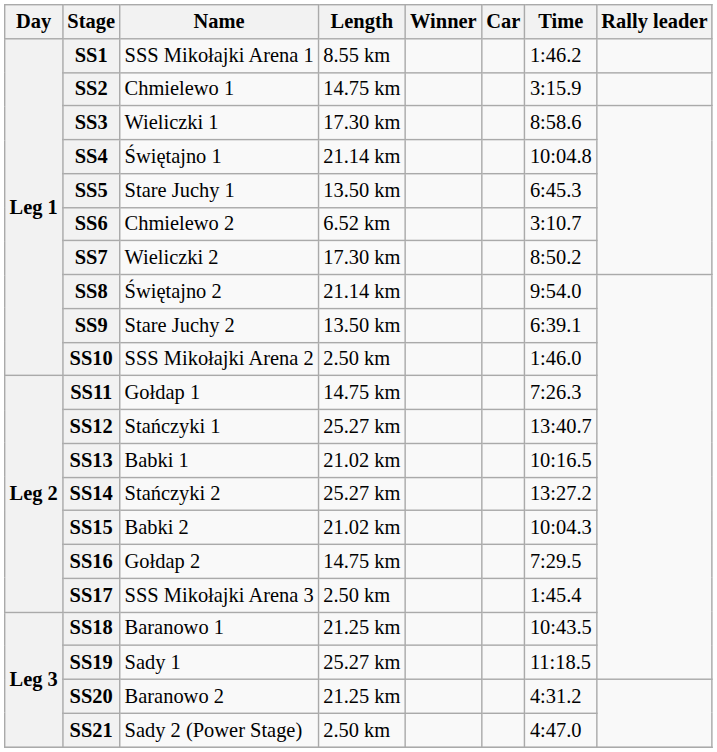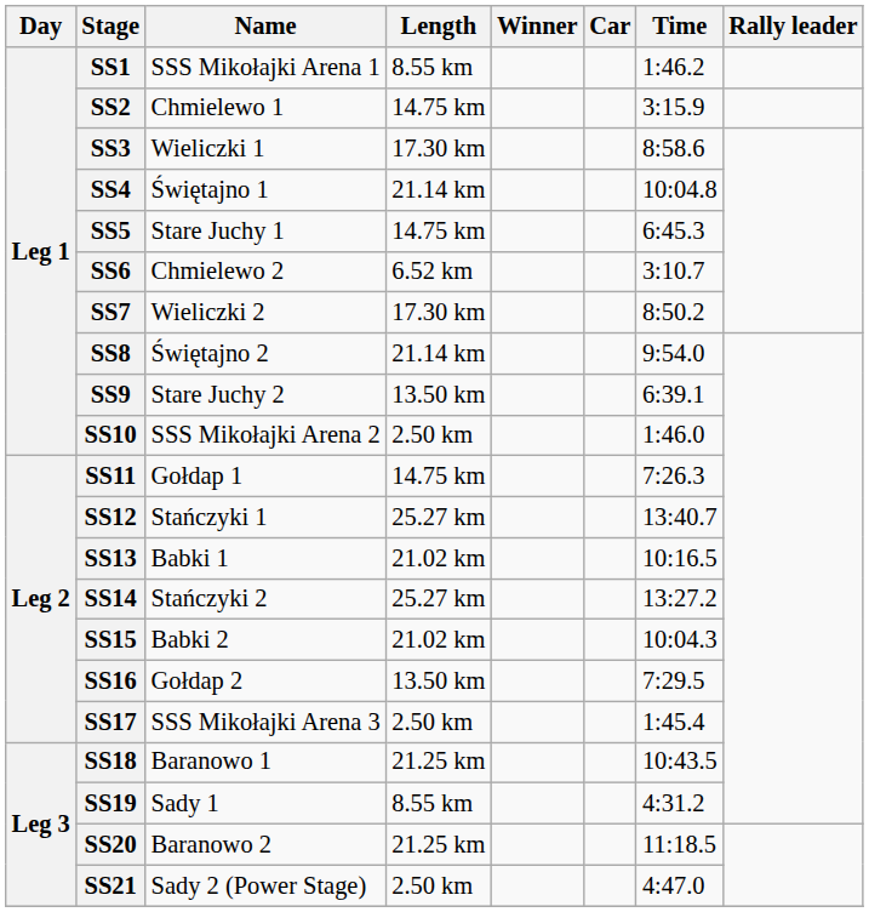SS5 | Length: 13.50 km -> 14.75 km
SS16 | Length: 14.75 km -> 13.50 km
SS19 | Length: 25.27 km -> 8.55 km
SS19 | Time: 11:18.5 -> 4:31.2
SS20 | Time: 4:31.2 -> 11:18.5
